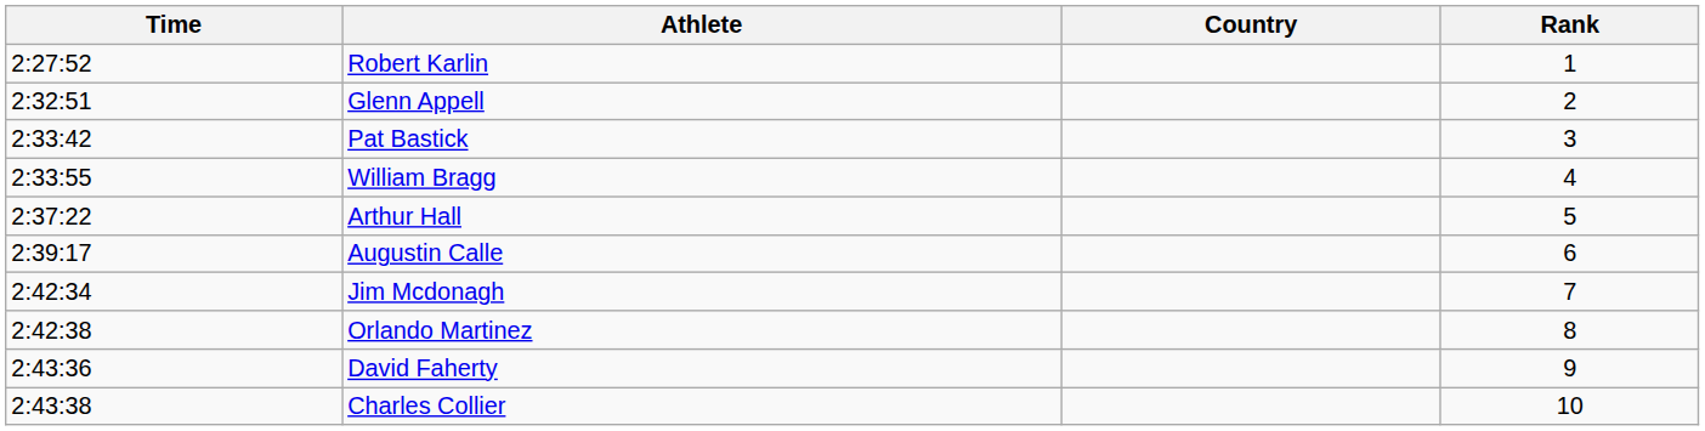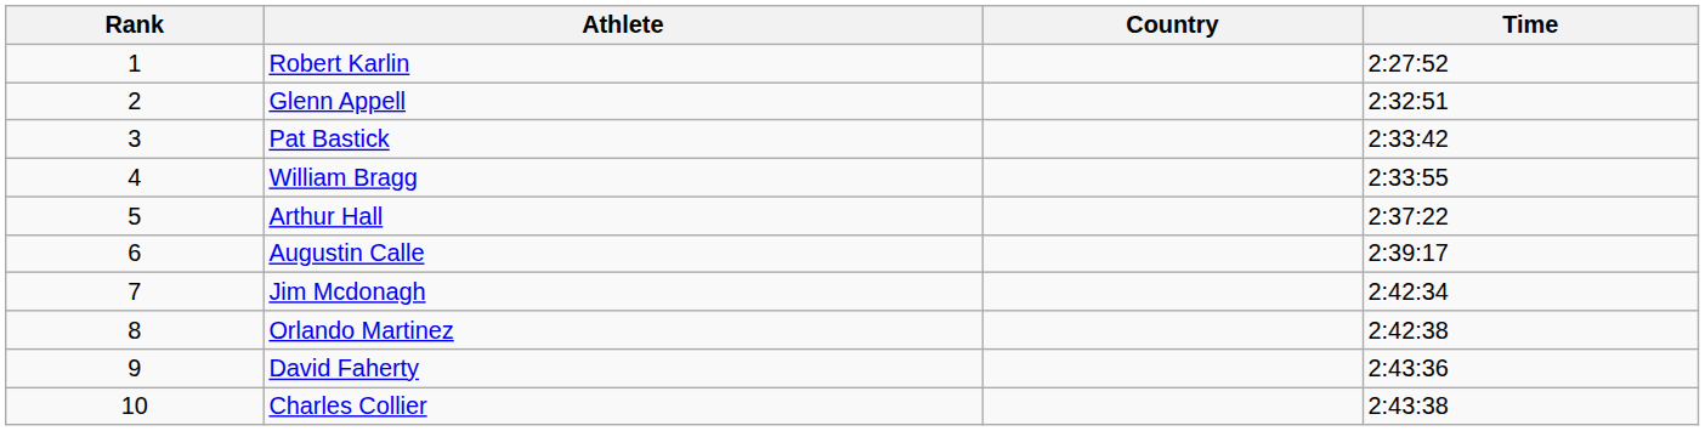columns swapped: Rank <-> Time
